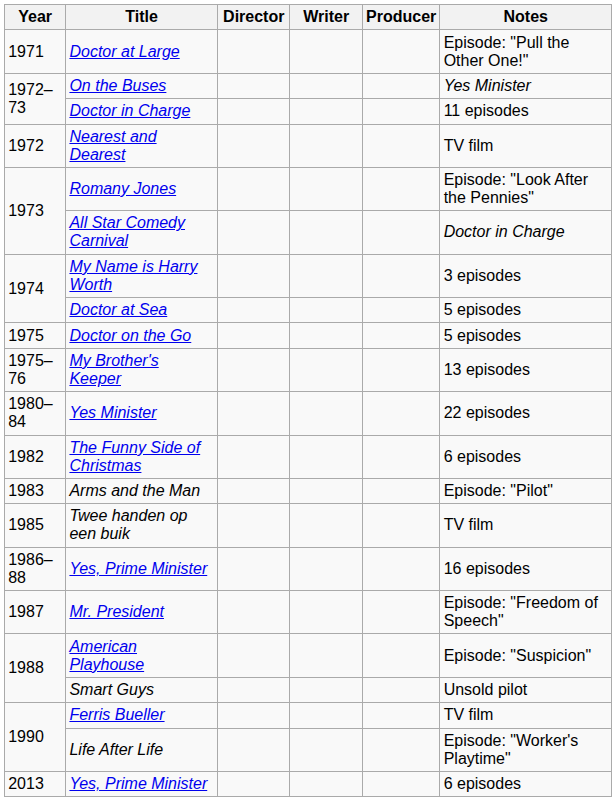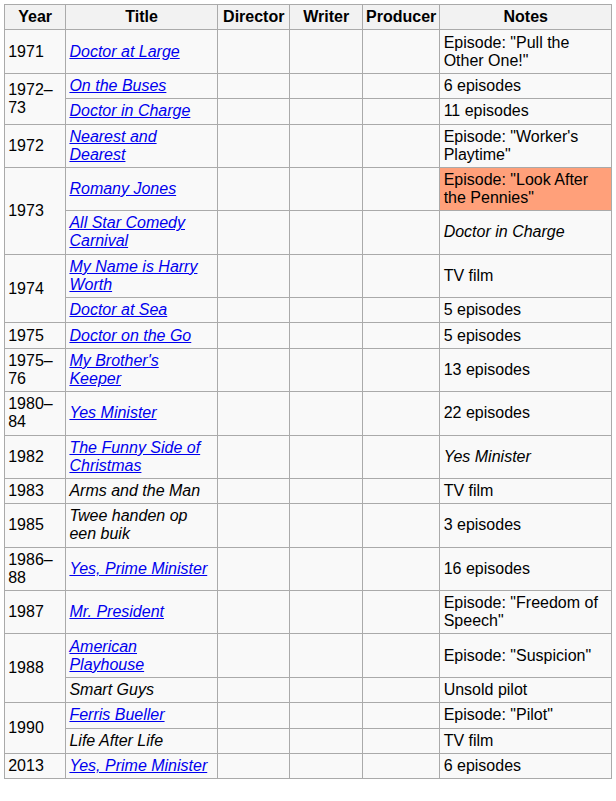On the Buses | Notes: Yes Minister -> 6 episodes
Nearest and Dearest | Notes: TV film -> Episode: "Worker's Playtime"
Romany Jones | Notes: no background -> lightsalmon background
My Name is Harry Worth | Notes: 3 episodes -> TV film
The Funny Side of Christmas | Notes: 6 episodes -> Yes Minister
Arms and the Man | Notes: Episode: "Pilot" -> TV film
Twee handen op een buik | Notes: TV film -> 3 episodes
Ferris Bueller | Notes: TV film -> Episode: "Pilot"
Life After Life | Notes: Episode: "Worker's Playtime" -> TV film
